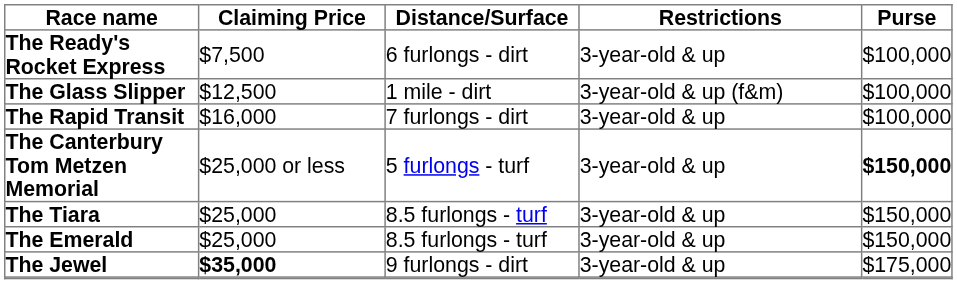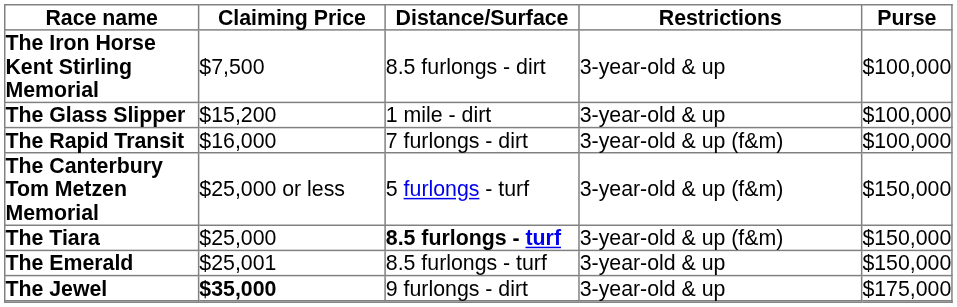+ row: The Iron Horse Kent Stirling Memorial | $7,500 | 8.5 furlongs - dirt | 3-year-old & up | $100,000
- row: The Ready's Rocket Express | $7,500 | 6 furlongs - dirt | 3-year-old & up | $100,000
The Glass Slipper | Claiming Price: $12,500 -> $15,200
The Glass Slipper | Restrictions: 3-year-old & up (f&m) -> 3-year-old & up
The Rapid Transit | Restrictions: 3-year-old & up -> 3-year-old & up (f&m)
The Canterbury Tom Metzen Memorial | Restrictions: 3-year-old & up -> 3-year-old & up (f&m)
The Canterbury Tom Metzen Memorial | Purse: bold -> normal
The Tiara | Distance/Surface: normal -> bold
The Tiara | Restrictions: 3-year-old & up -> 3-year-old & up (f&m)
The Emerald | Claiming Price: $25,000 -> $25,001
